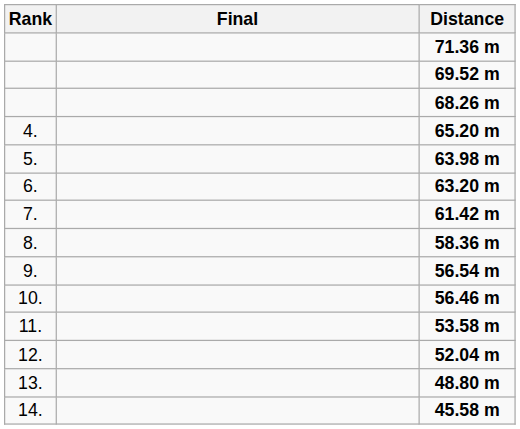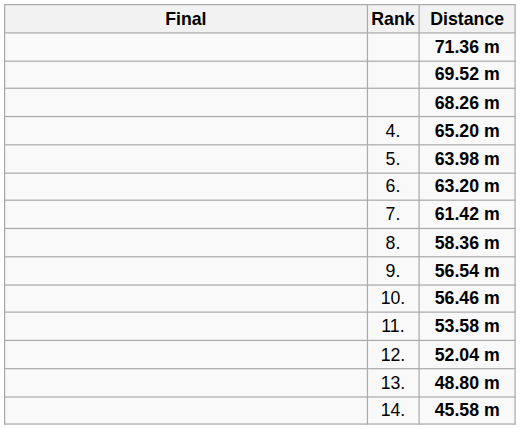columns swapped: Rank <-> Final
